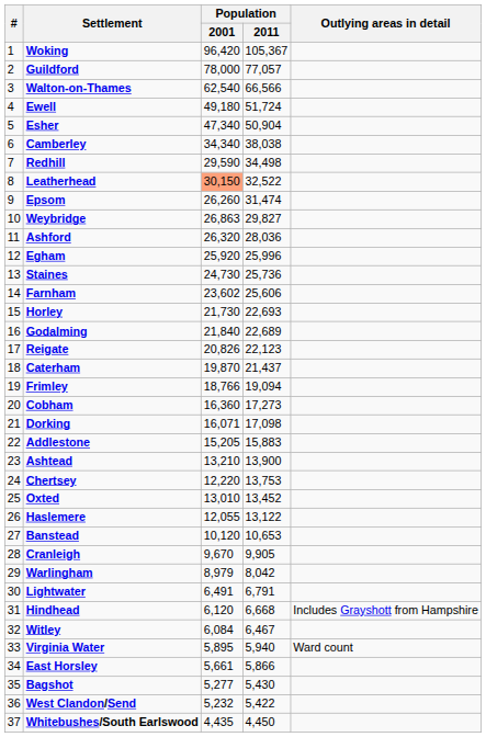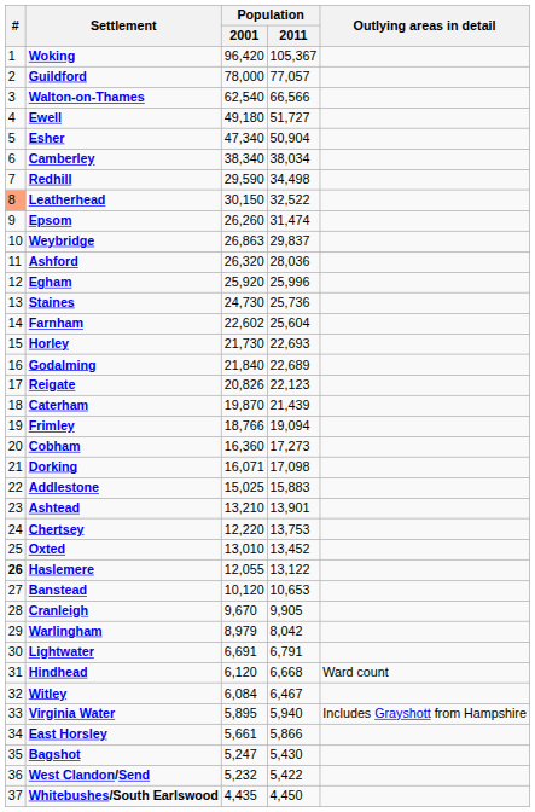Ewell | Population / 2011: 51,724 -> 51,727
Camberley | Population / 2001: 34,340 -> 38,340
Camberley | Population / 2011: 38,038 -> 38,034
Leatherhead | #: no background -> lightsalmon background
Leatherhead | Population / 2001: lightsalmon background -> no background
Weybridge | Population / 2011: 29,827 -> 29,837
Farnham | Population / 2001: 23,602 -> 22,602
Farnham | Population / 2011: 25,606 -> 25,604
Caterham | Population / 2011: 21,437 -> 21,439
Addlestone | Population / 2001: 15,205 -> 15,025
Ashtead | Population / 2011: 13,900 -> 13,901
Haslemere | #: normal -> bold
Lightwater | Population / 2001: 6,491 -> 6,691
Hindhead | Outlying areas in detail: Includes Grayshott from Hampshire -> Ward count
Virginia Water | Outlying areas in detail: Ward count -> Includes Grayshott from Hampshire
Bagshot | Population / 2001: 5,277 -> 5,247
